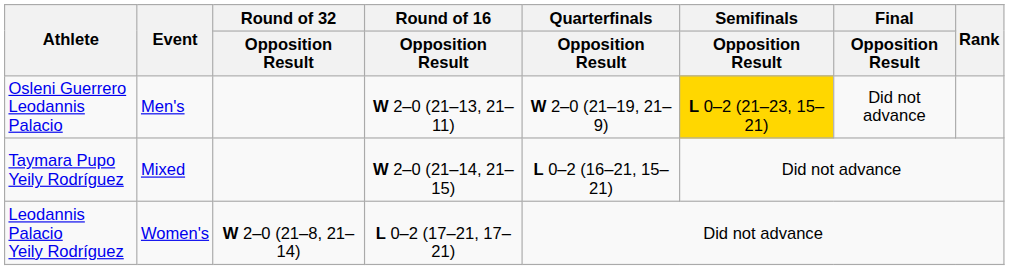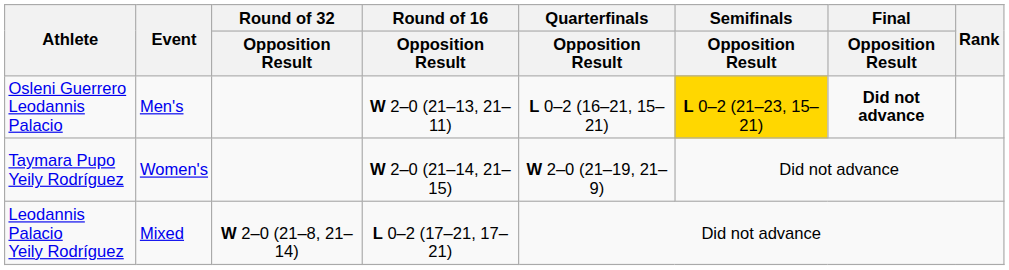Osleni Guerrero Leodannis Palacio | Quarterfinals / Opposition Result: W 2–0 (21–19, 21–9) -> L 0–2 (16–21, 15–21)
Osleni Guerrero Leodannis Palacio | Final / Opposition Result: normal -> bold
Taymara Pupo Yeily Rodríguez | Event: Mixed -> Women's
Taymara Pupo Yeily Rodríguez | Quarterfinals / Opposition Result: L 0–2 (16–21, 15–21) -> W 2–0 (21–19, 21–9)
Leodannis Palacio Yeily Rodríguez | Event: Women's -> Mixed
